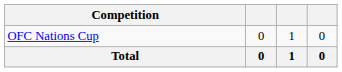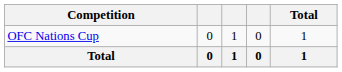+ column: Total | 1 | 1
